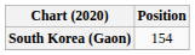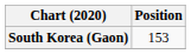South Korea (Gaon) | Position: 154 -> 153
